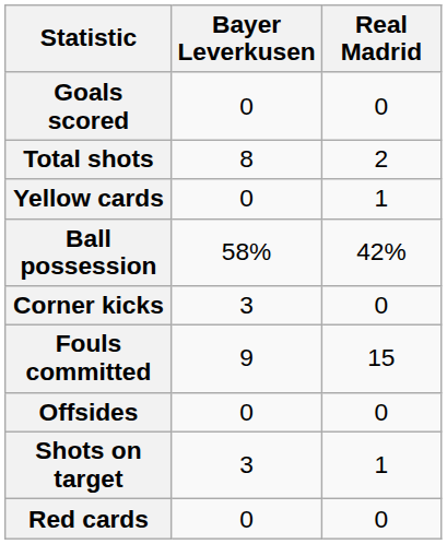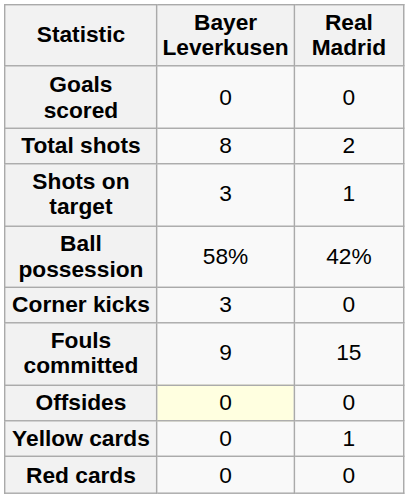rows swapped: Shots on target <-> Yellow cards
Offsides | Bayer Leverkusen: no background -> lightyellow background
